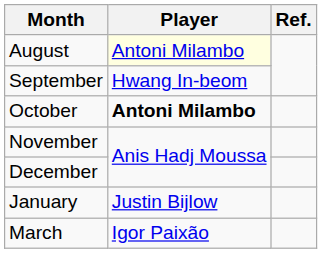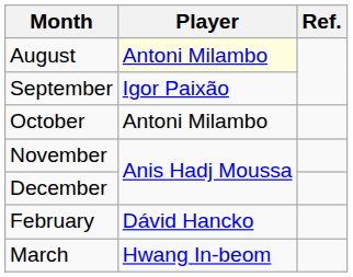September | Player: Hwang In-beom -> Igor Paixão
October | Player: bold -> normal
- row: January | Justin Bijlow
+ row: February | Dávid Hancko
March | Player: Igor Paixão -> Hwang In-beom
